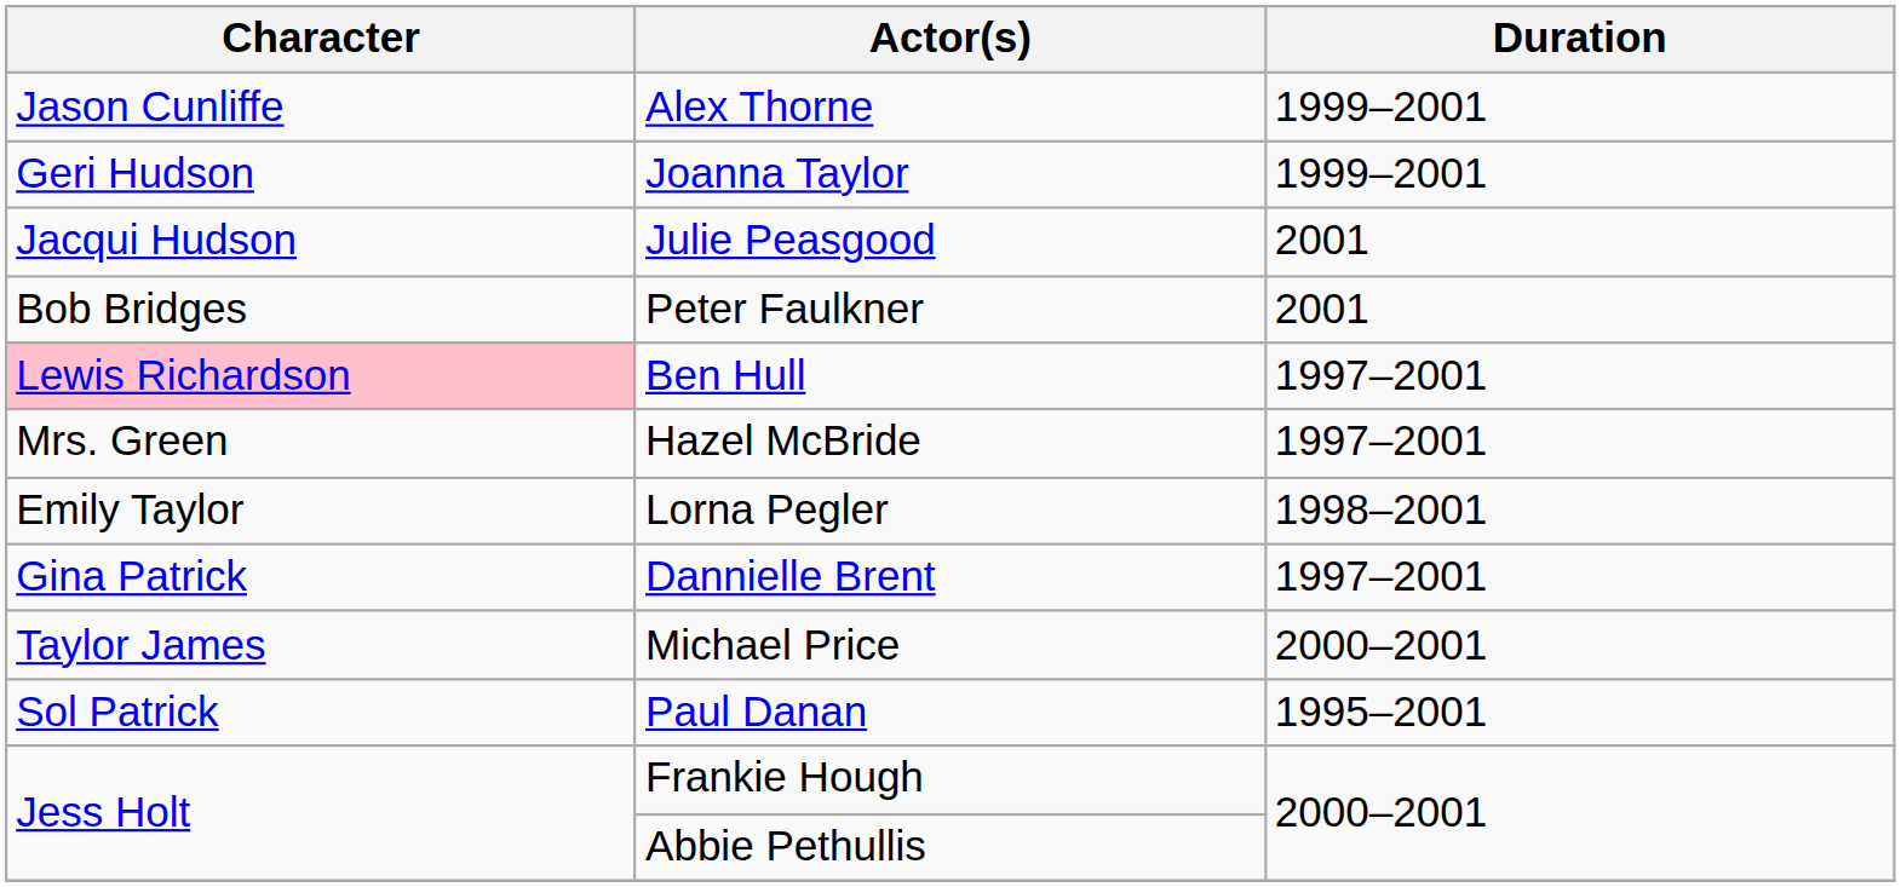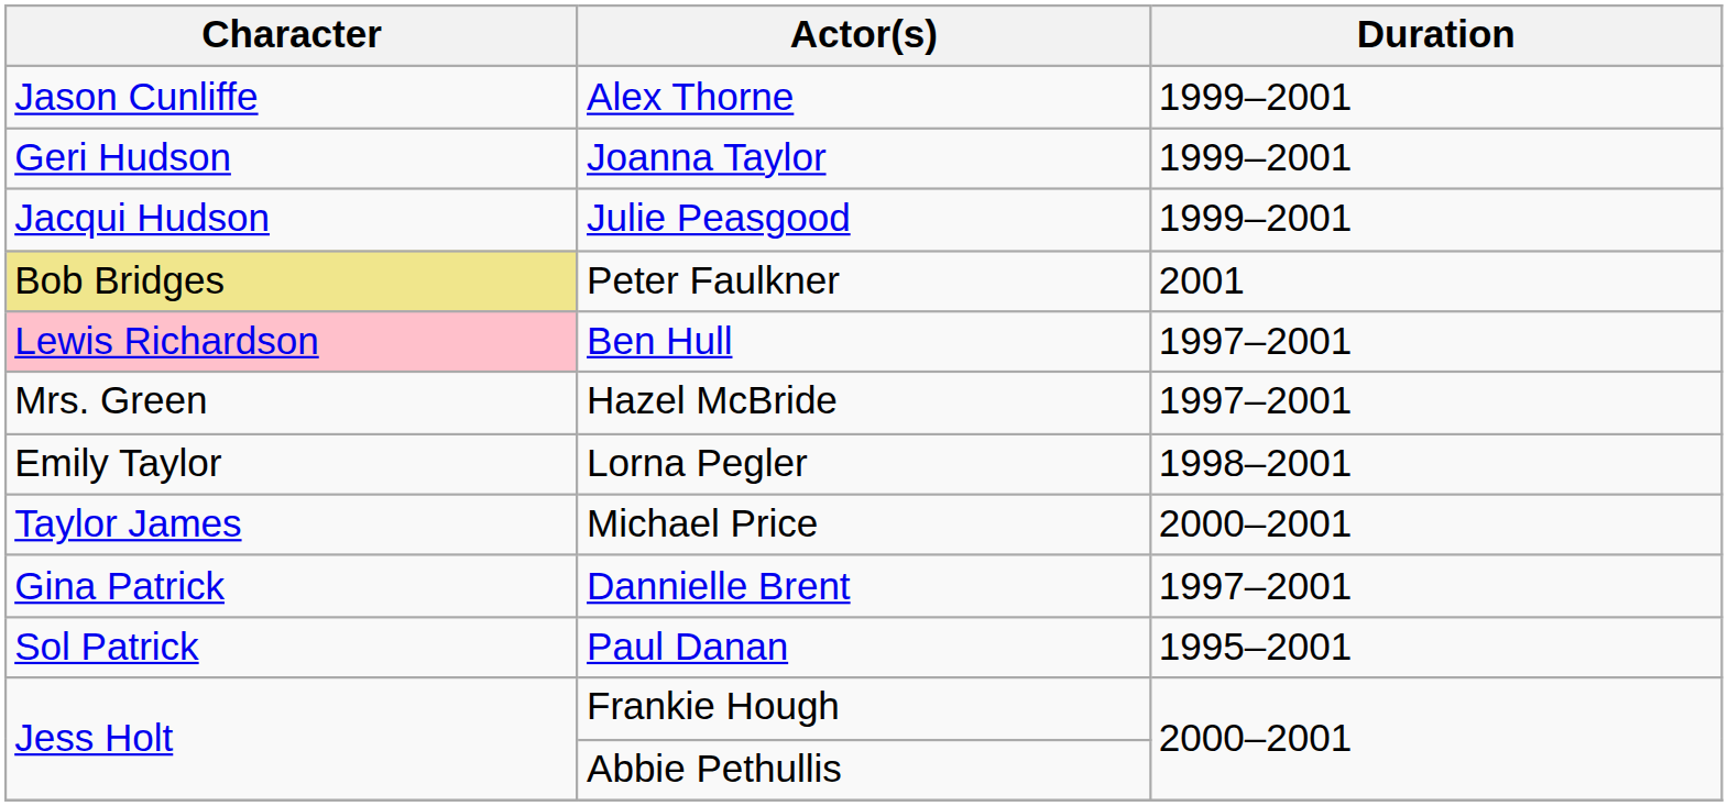Julie Peasgood | Duration: 2001 -> 1999–2001
Peter Faulkner | Character: no background -> khaki background
rows swapped: Dannielle Brent <-> Michael Price
